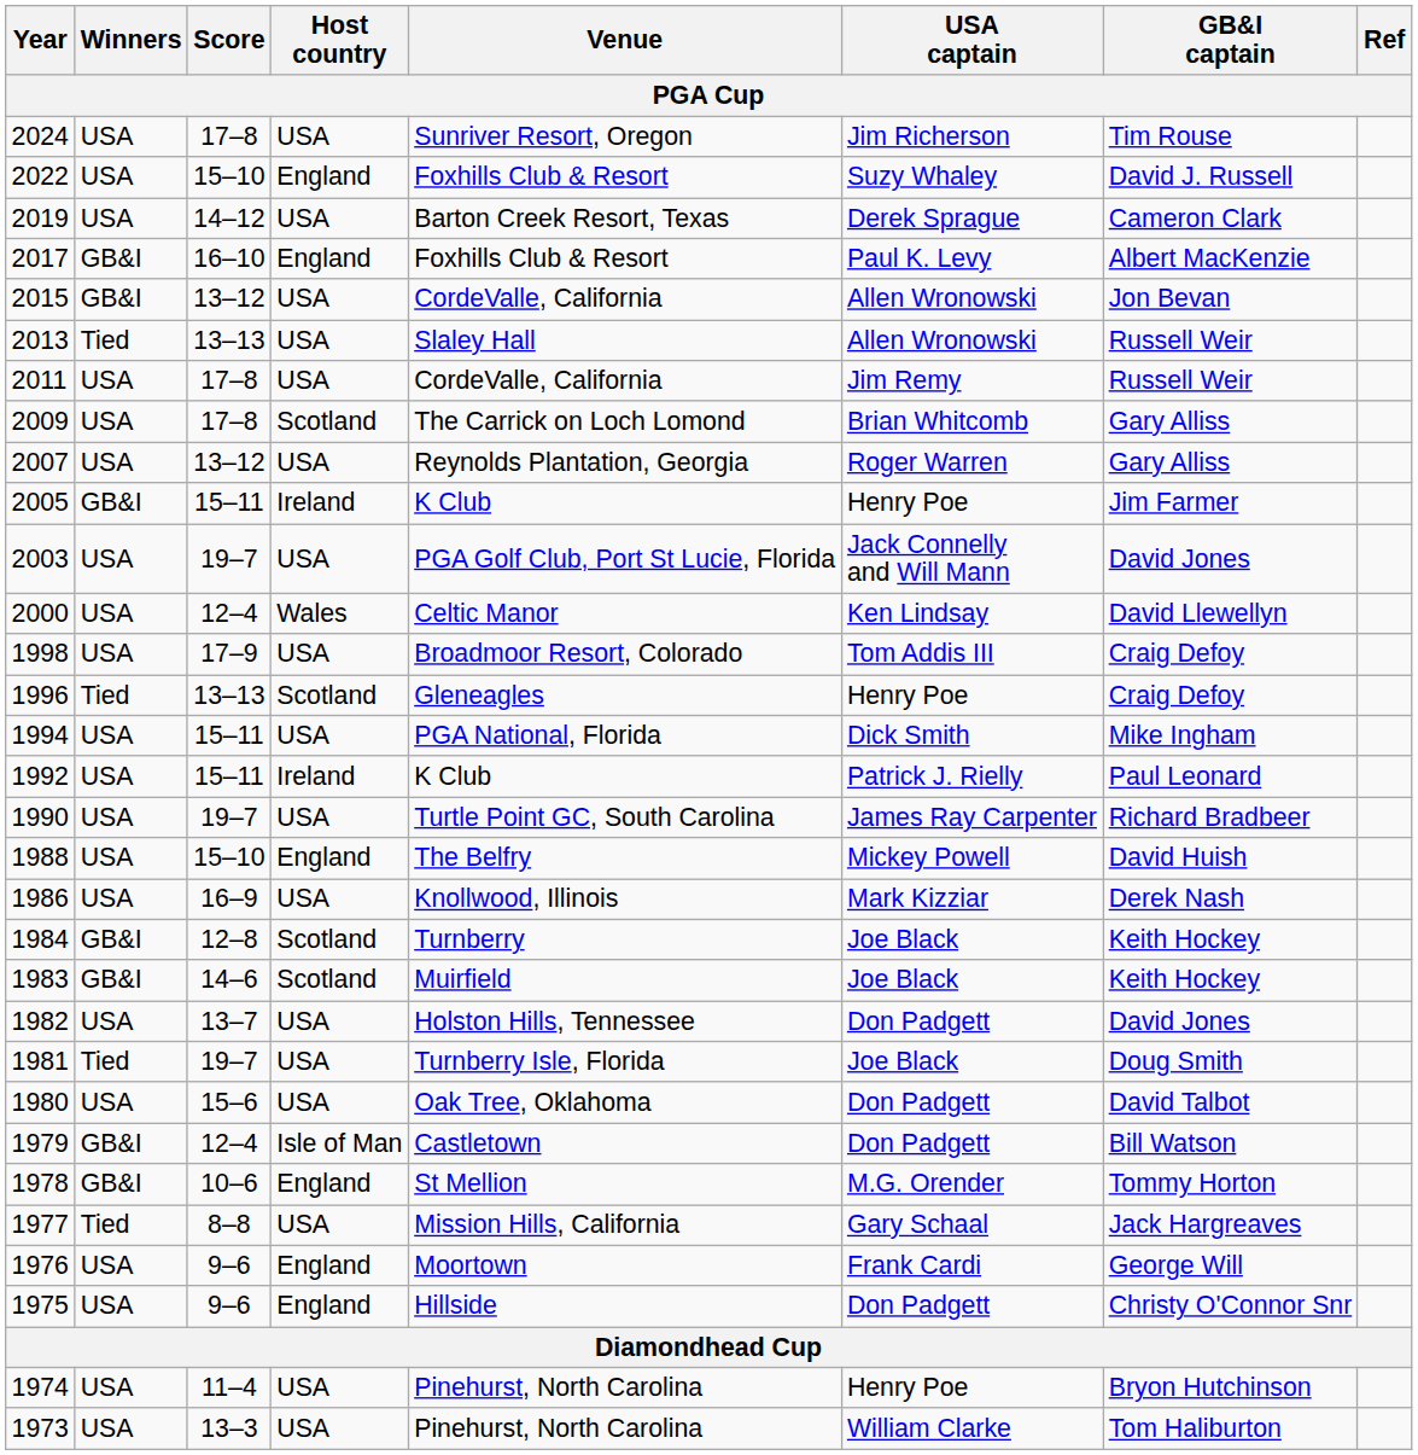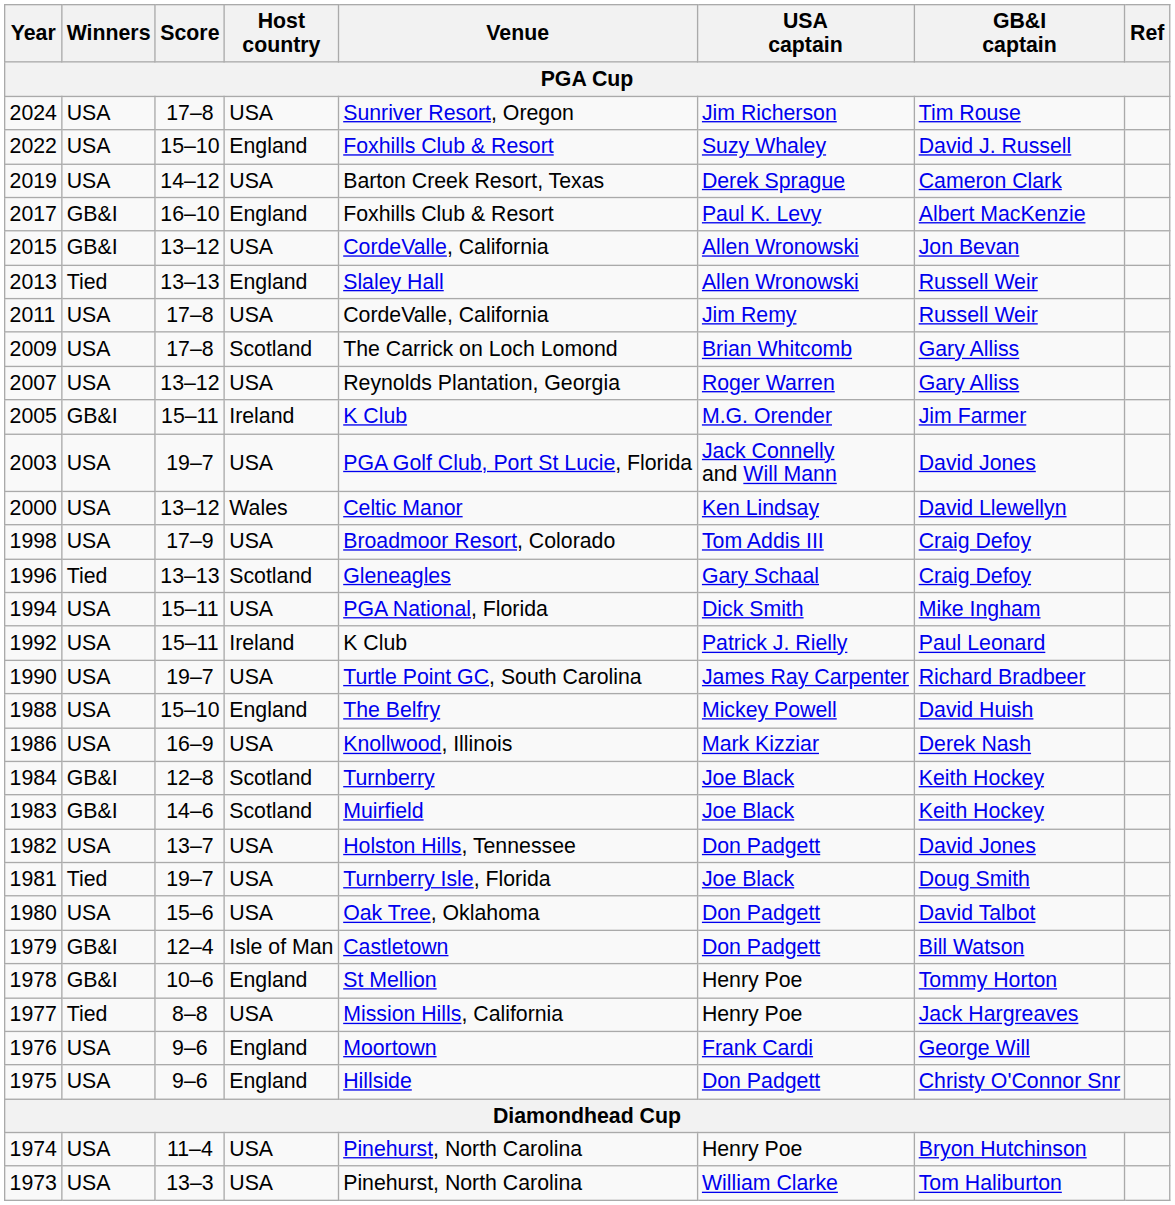2013 | Host country: USA -> England
2005 | USA captain: Henry Poe -> M.G. Orender
2000 | Score: 12–4 -> 13–12
1996 | USA captain: Henry Poe -> Gary Schaal
1978 | USA captain: M.G. Orender -> Henry Poe
1977 | USA captain: Gary Schaal -> Henry Poe
